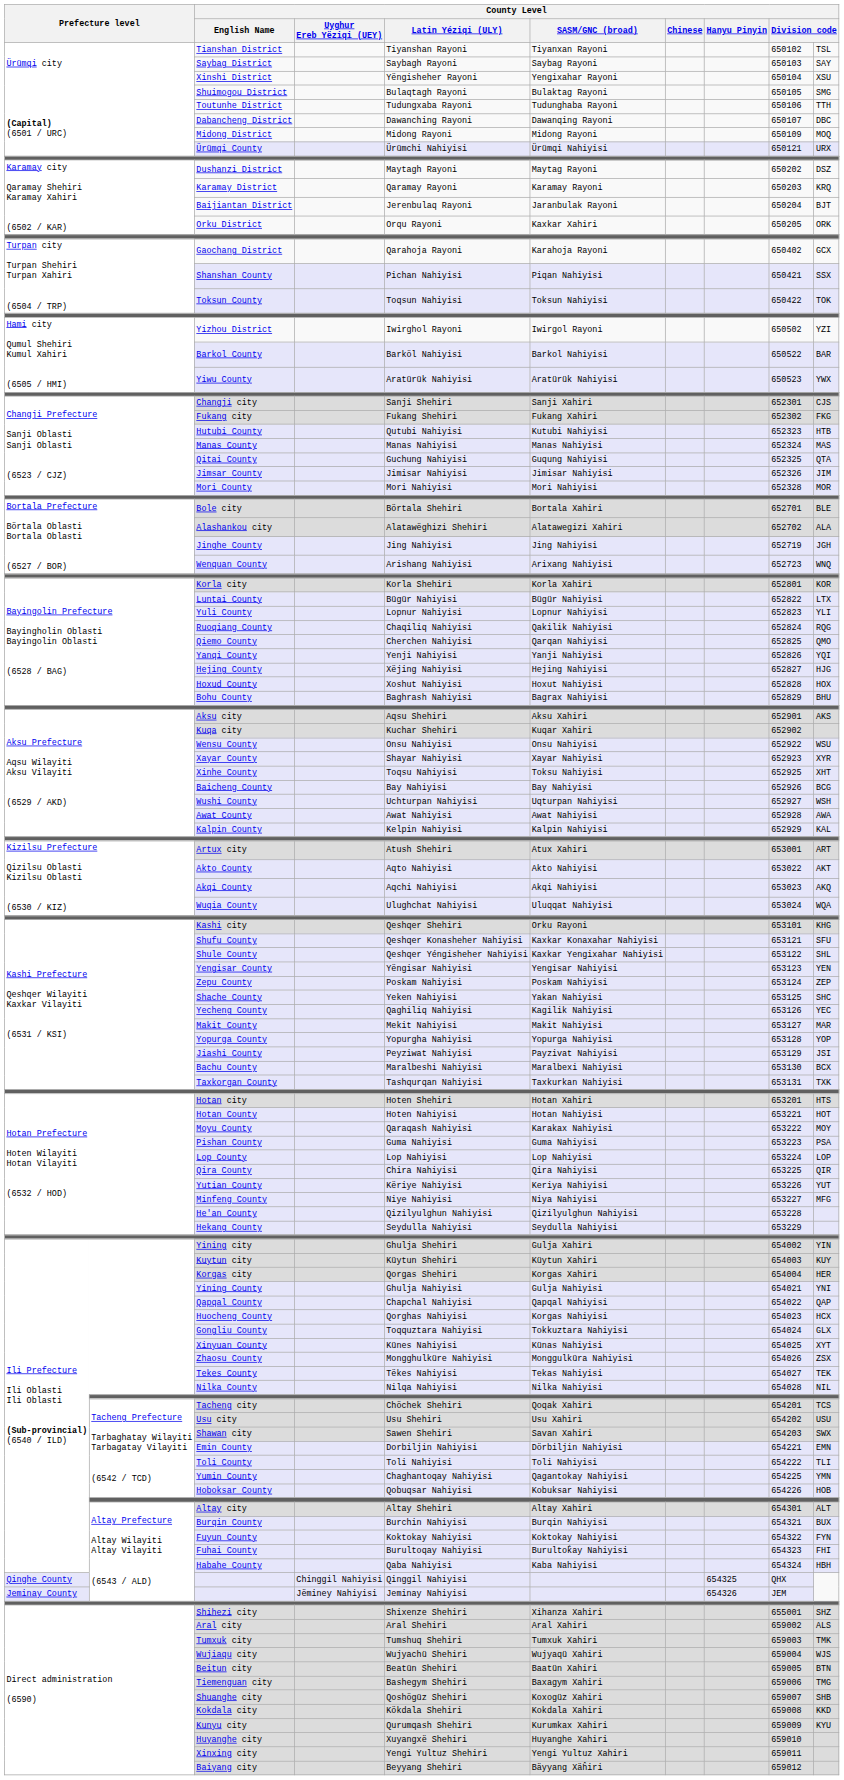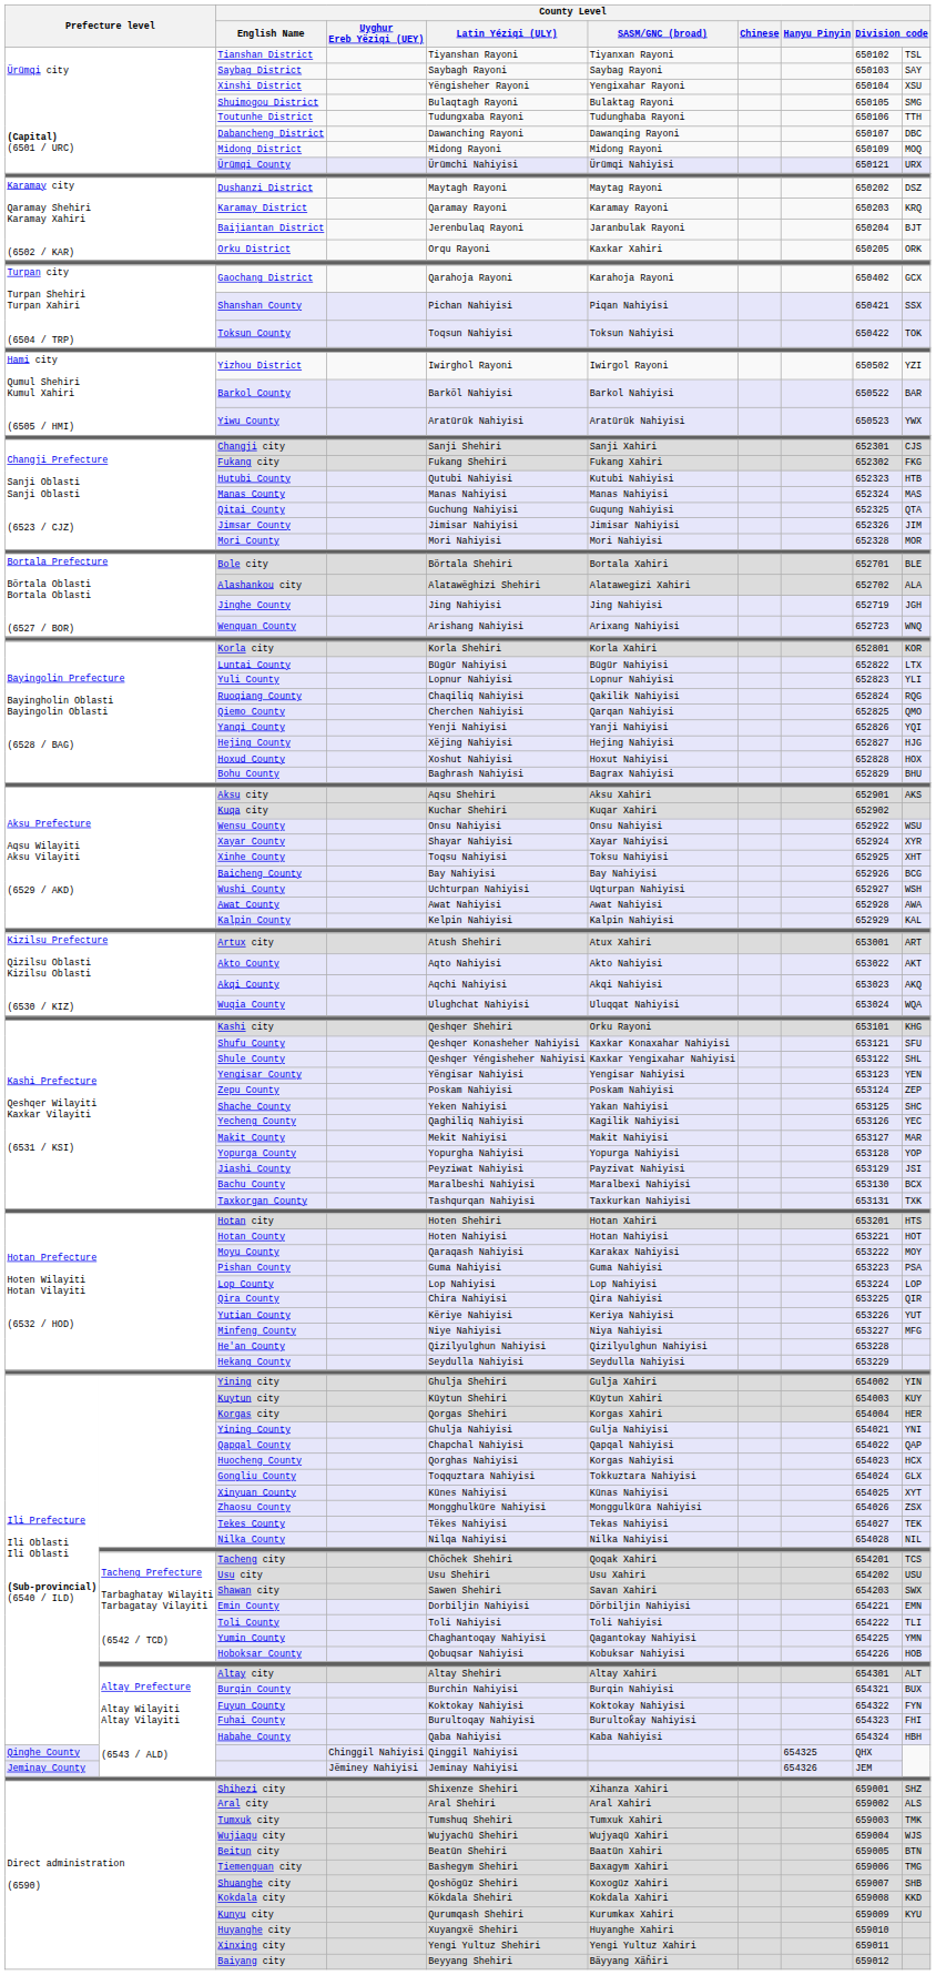Xayar County | column 9: 652923 -> 652924
Shihezi city | column 9: 655001 -> 659001
